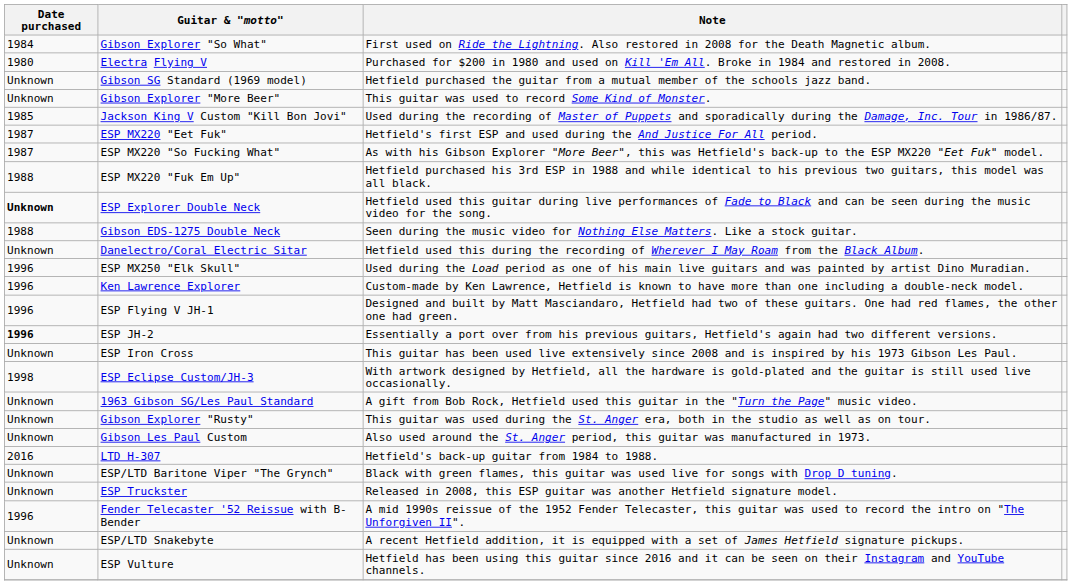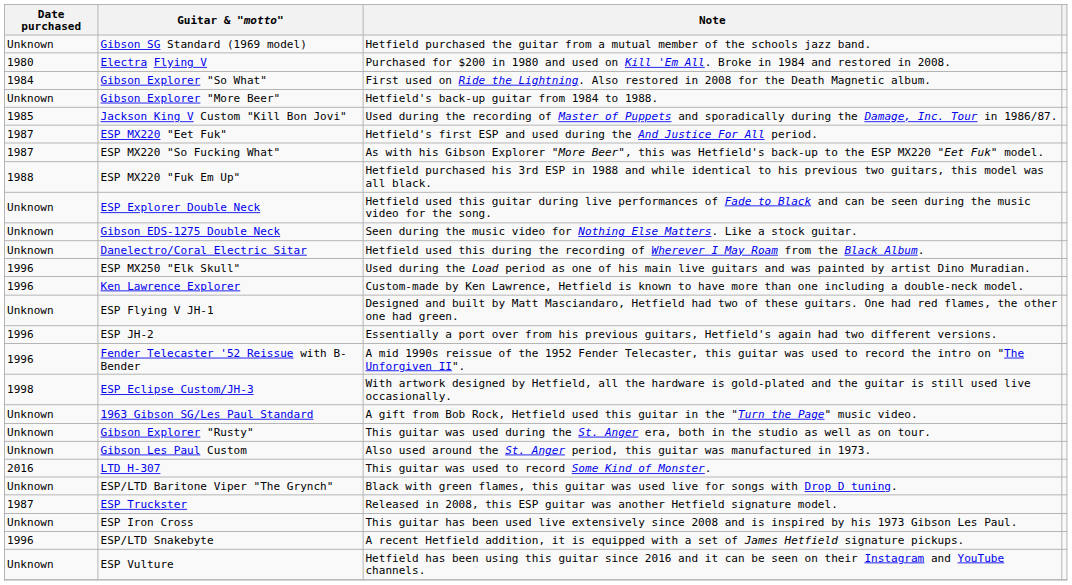rows swapped: Gibson SG Standard (1969 model) <-> Gibson Explorer "So What"
Gibson Explorer "More Beer" | Note: This guitar was used to record Some Kind of Monster. -> Hetfield's back-up guitar from 1984 to 1988.
ESP Explorer Double Neck | Date purchased: bold -> normal
Gibson EDS-1275 Double Neck | Date purchased: 1988 -> Unknown
ESP Flying V JH-1 | Date purchased: 1996 -> Unknown
ESP JH-2 | Date purchased: bold -> normal
rows swapped: Fender Telecaster '52 Reissue with B-Bender <-> ESP Iron Cross
LTD H-307 | Note: Hetfield's back-up guitar from 1984 to 1988. -> This guitar was used to record Some Kind of Monster.
ESP Truckster | Date purchased: Unknown -> 1987
ESP/LTD Snakebyte | Date purchased: Unknown -> 1996
